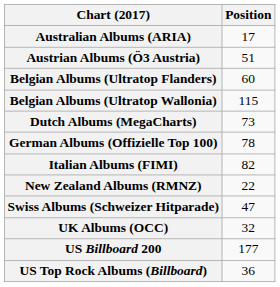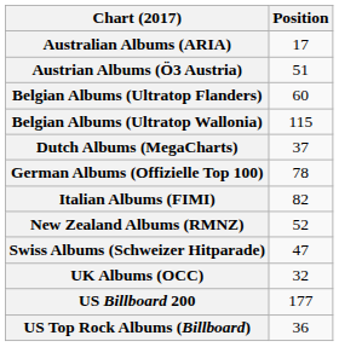Dutch Albums (MegaCharts) | Position: 73 -> 37
New Zealand Albums (RMNZ) | Position: 22 -> 52
